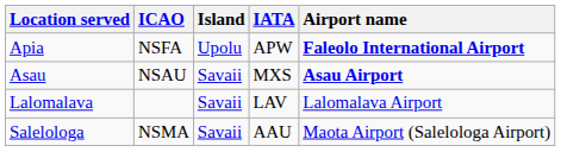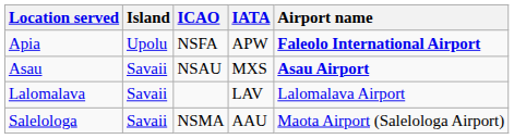columns swapped: Island <-> ICAO
